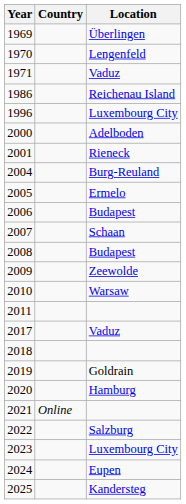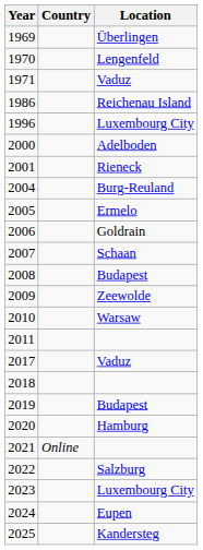2006 | Location: Budapest -> Goldrain
2019 | Location: Goldrain -> Budapest
